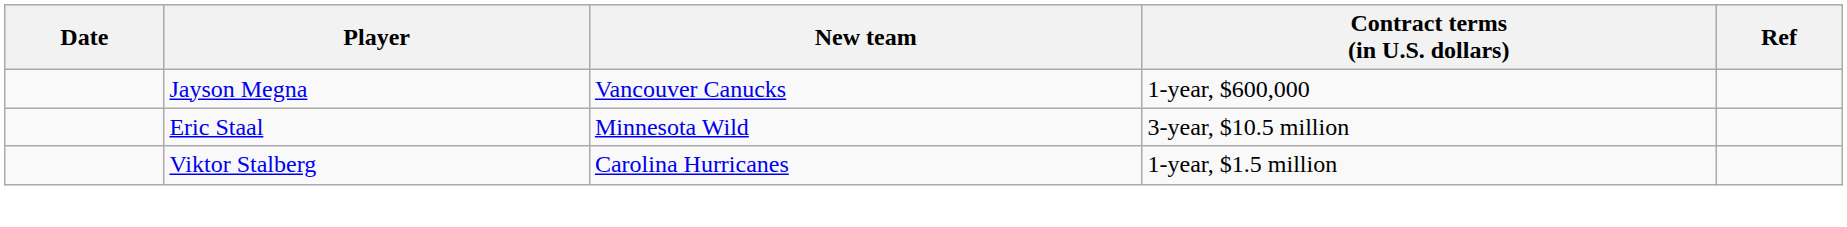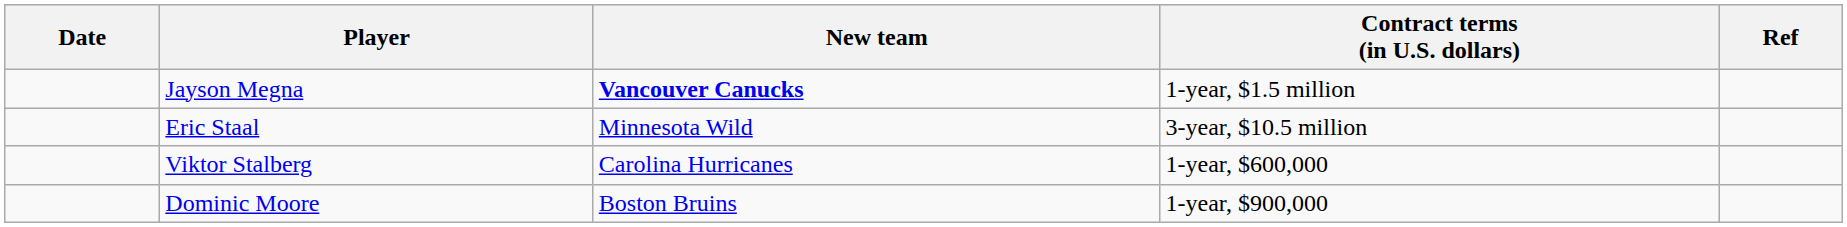Jayson Megna | New team: normal -> bold
Jayson Megna | Contract terms (in U.S. dollars): 1-year, $600,000 -> 1-year, $1.5 million
Viktor Stalberg | Contract terms (in U.S. dollars): 1-year, $1.5 million -> 1-year, $600,000
+ row: Dominic Moore | Boston Bruins | 1-year, $900,000
